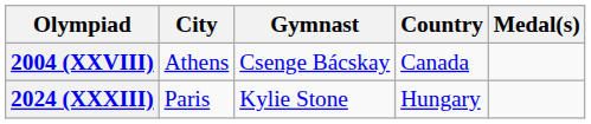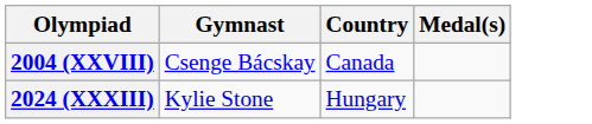- column: City | Athens | Paris
